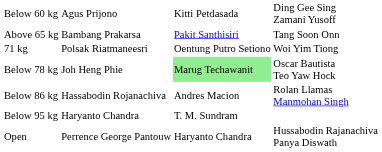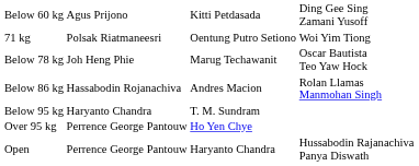- row: Above 65 kg | Bambang Prakarsa | Pakit Santhisiri | Tang Soon Onn
Below 78 kg | column 3: lightgreen background -> no background
+ row: Over 95 kg | Perrence George Pantouw | Ho Yen Chye
